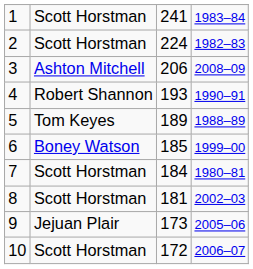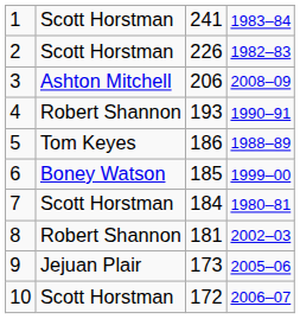2 | column 3: 224 -> 226
5 | column 3: 189 -> 186
8 | column 2: Scott Horstman -> Robert Shannon
